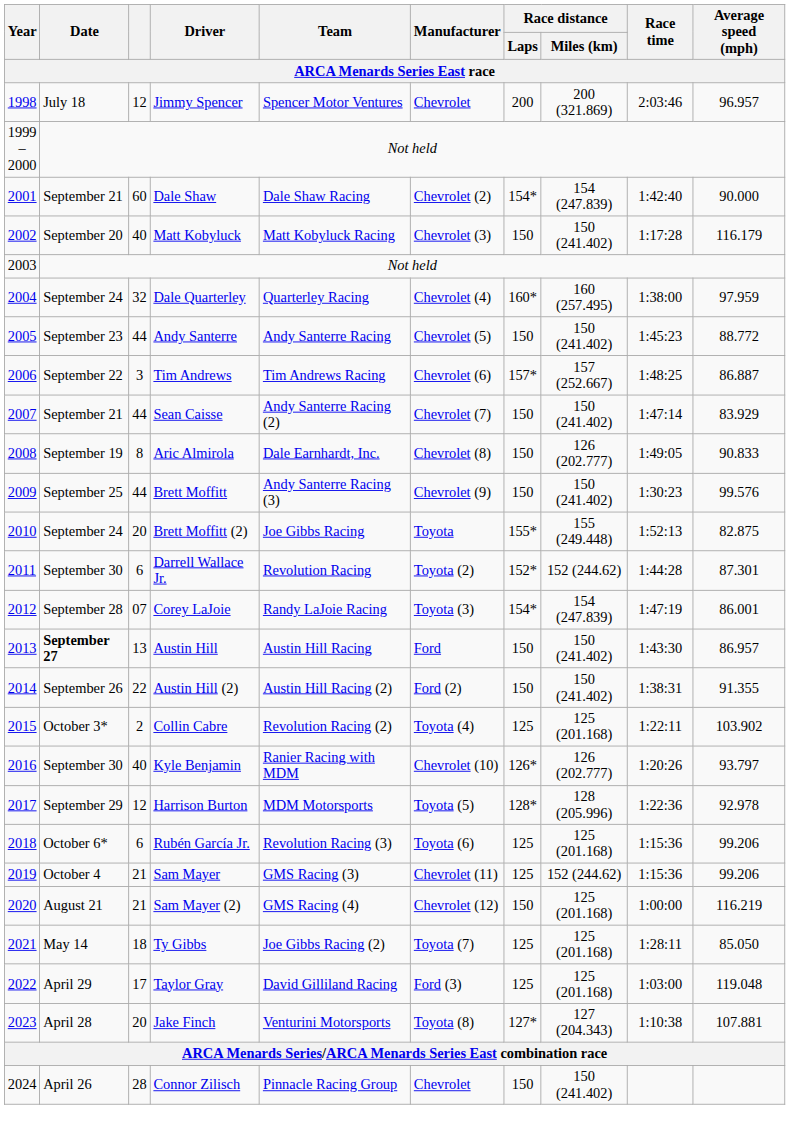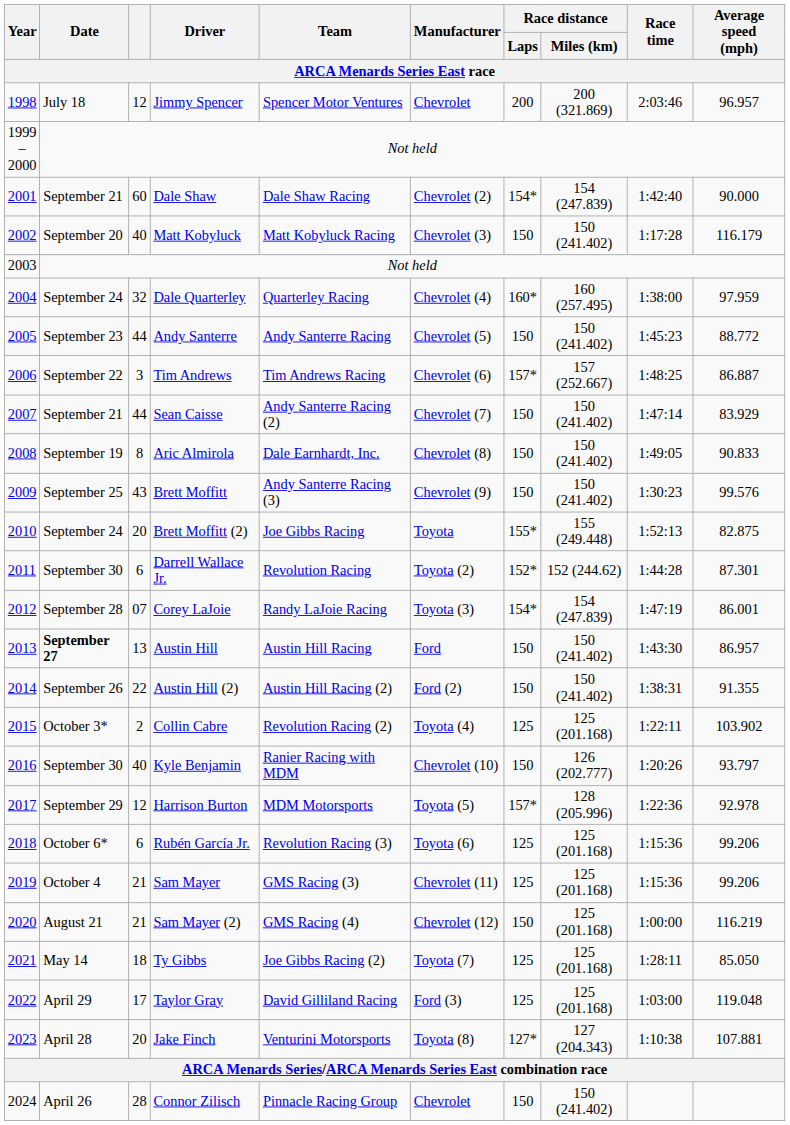Aric Almirola | Race distance / Miles (km): 126 (202.777) -> 150 (241.402)
Brett Moffitt | column 3: 44 -> 43
Kyle Benjamin | Race distance / Laps: 126* -> 150
Harrison Burton | Race distance / Laps: 128* -> 157*
Sam Mayer | Race distance / Miles (km): 152 (244.62) -> 125 (201.168)
